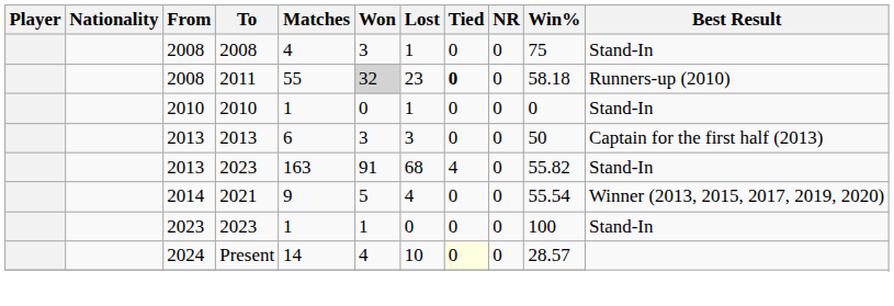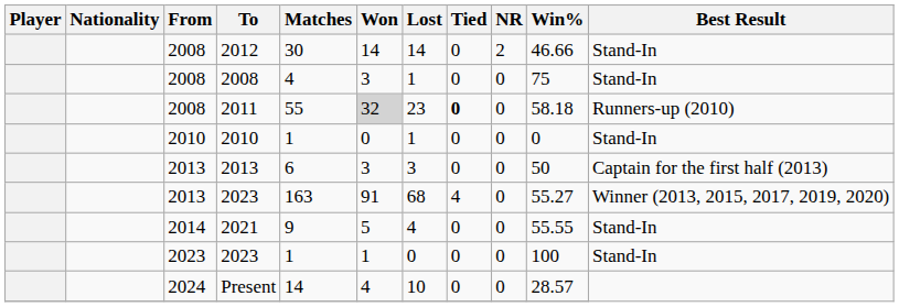+ row: 2008 | 2012 | 30 | 14 | 14 | 0 | 2 | 46.66 | Stand-In
2013 / 2023 | Win%: 55.82 -> 55.27
2013 / 2023 | Best Result: Stand-In -> Winner (2013, 2015, 2017, 2019, 2020)
2021 | Win%: 55.54 -> 55.55
2021 | Best Result: Winner (2013, 2015, 2017, 2019, 2020) -> Stand-In
Present | Tied: lightyellow background -> no background
